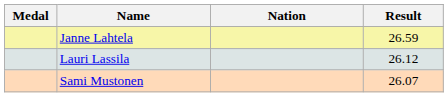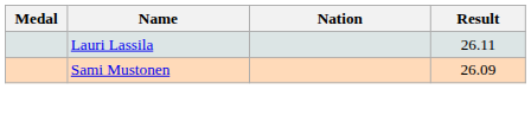- row: Janne Lahtela | 26.59
Lauri Lassila | Result: 26.12 -> 26.11
Sami Mustonen | Result: 26.07 -> 26.09
